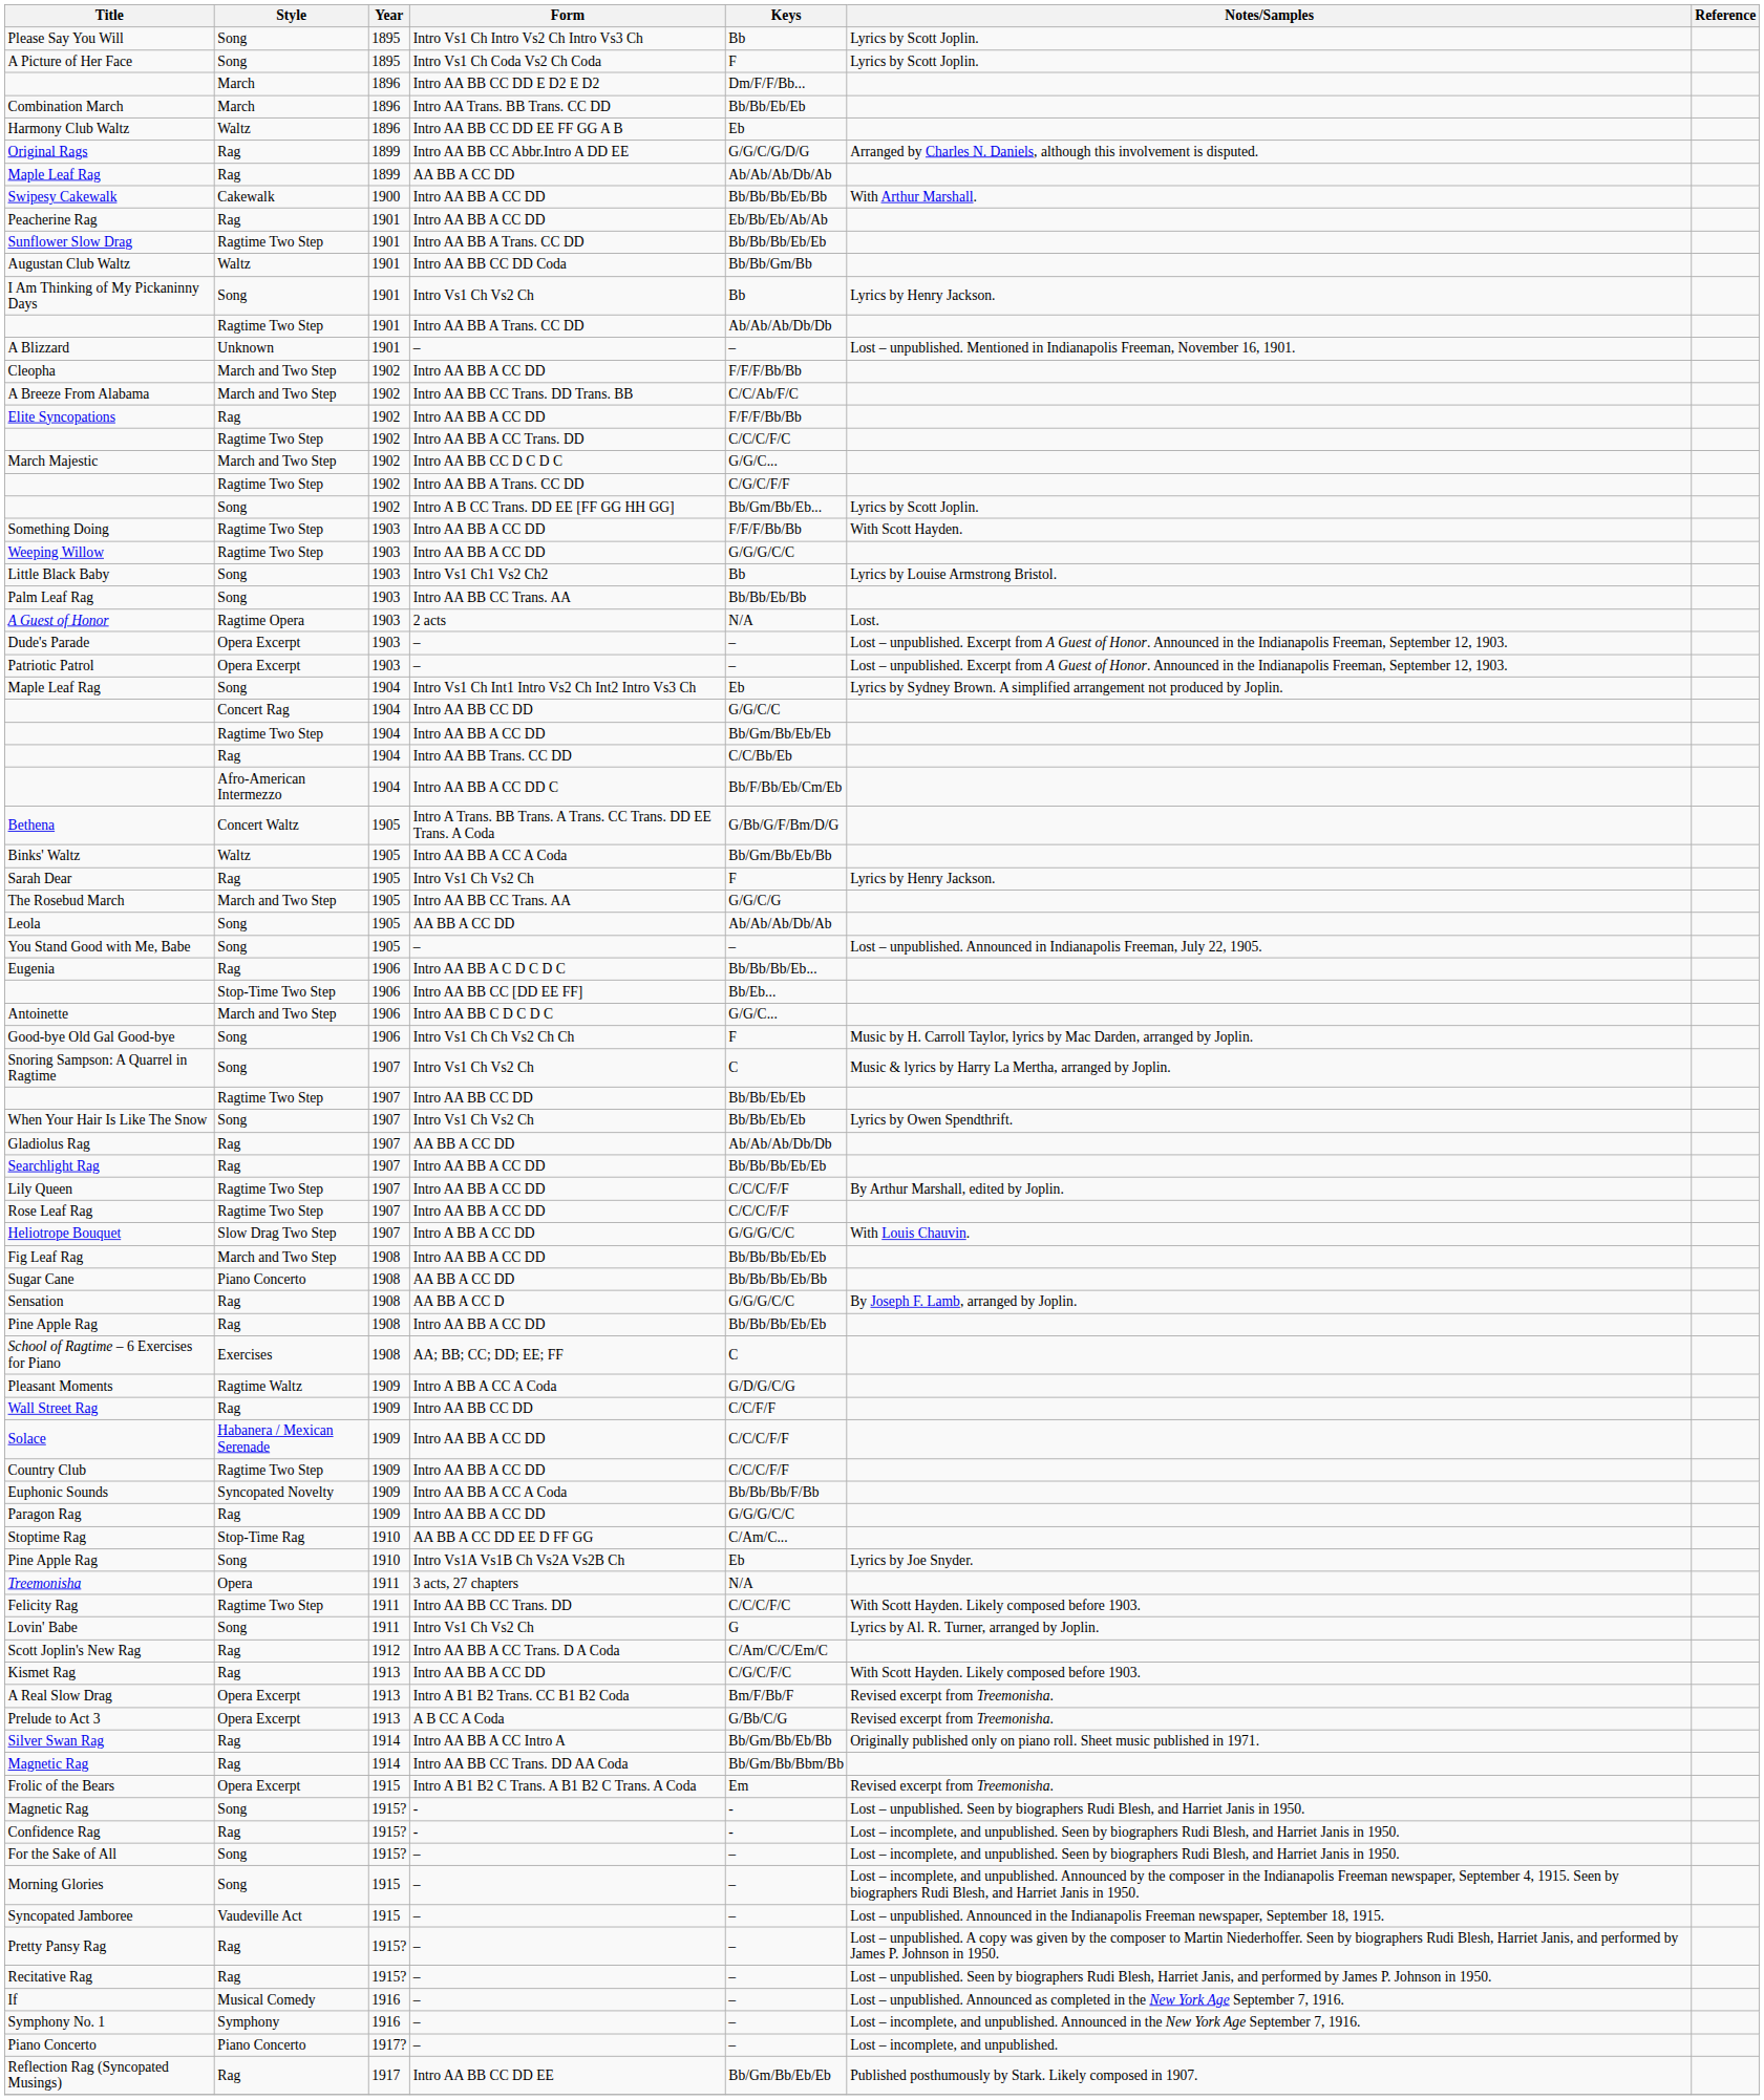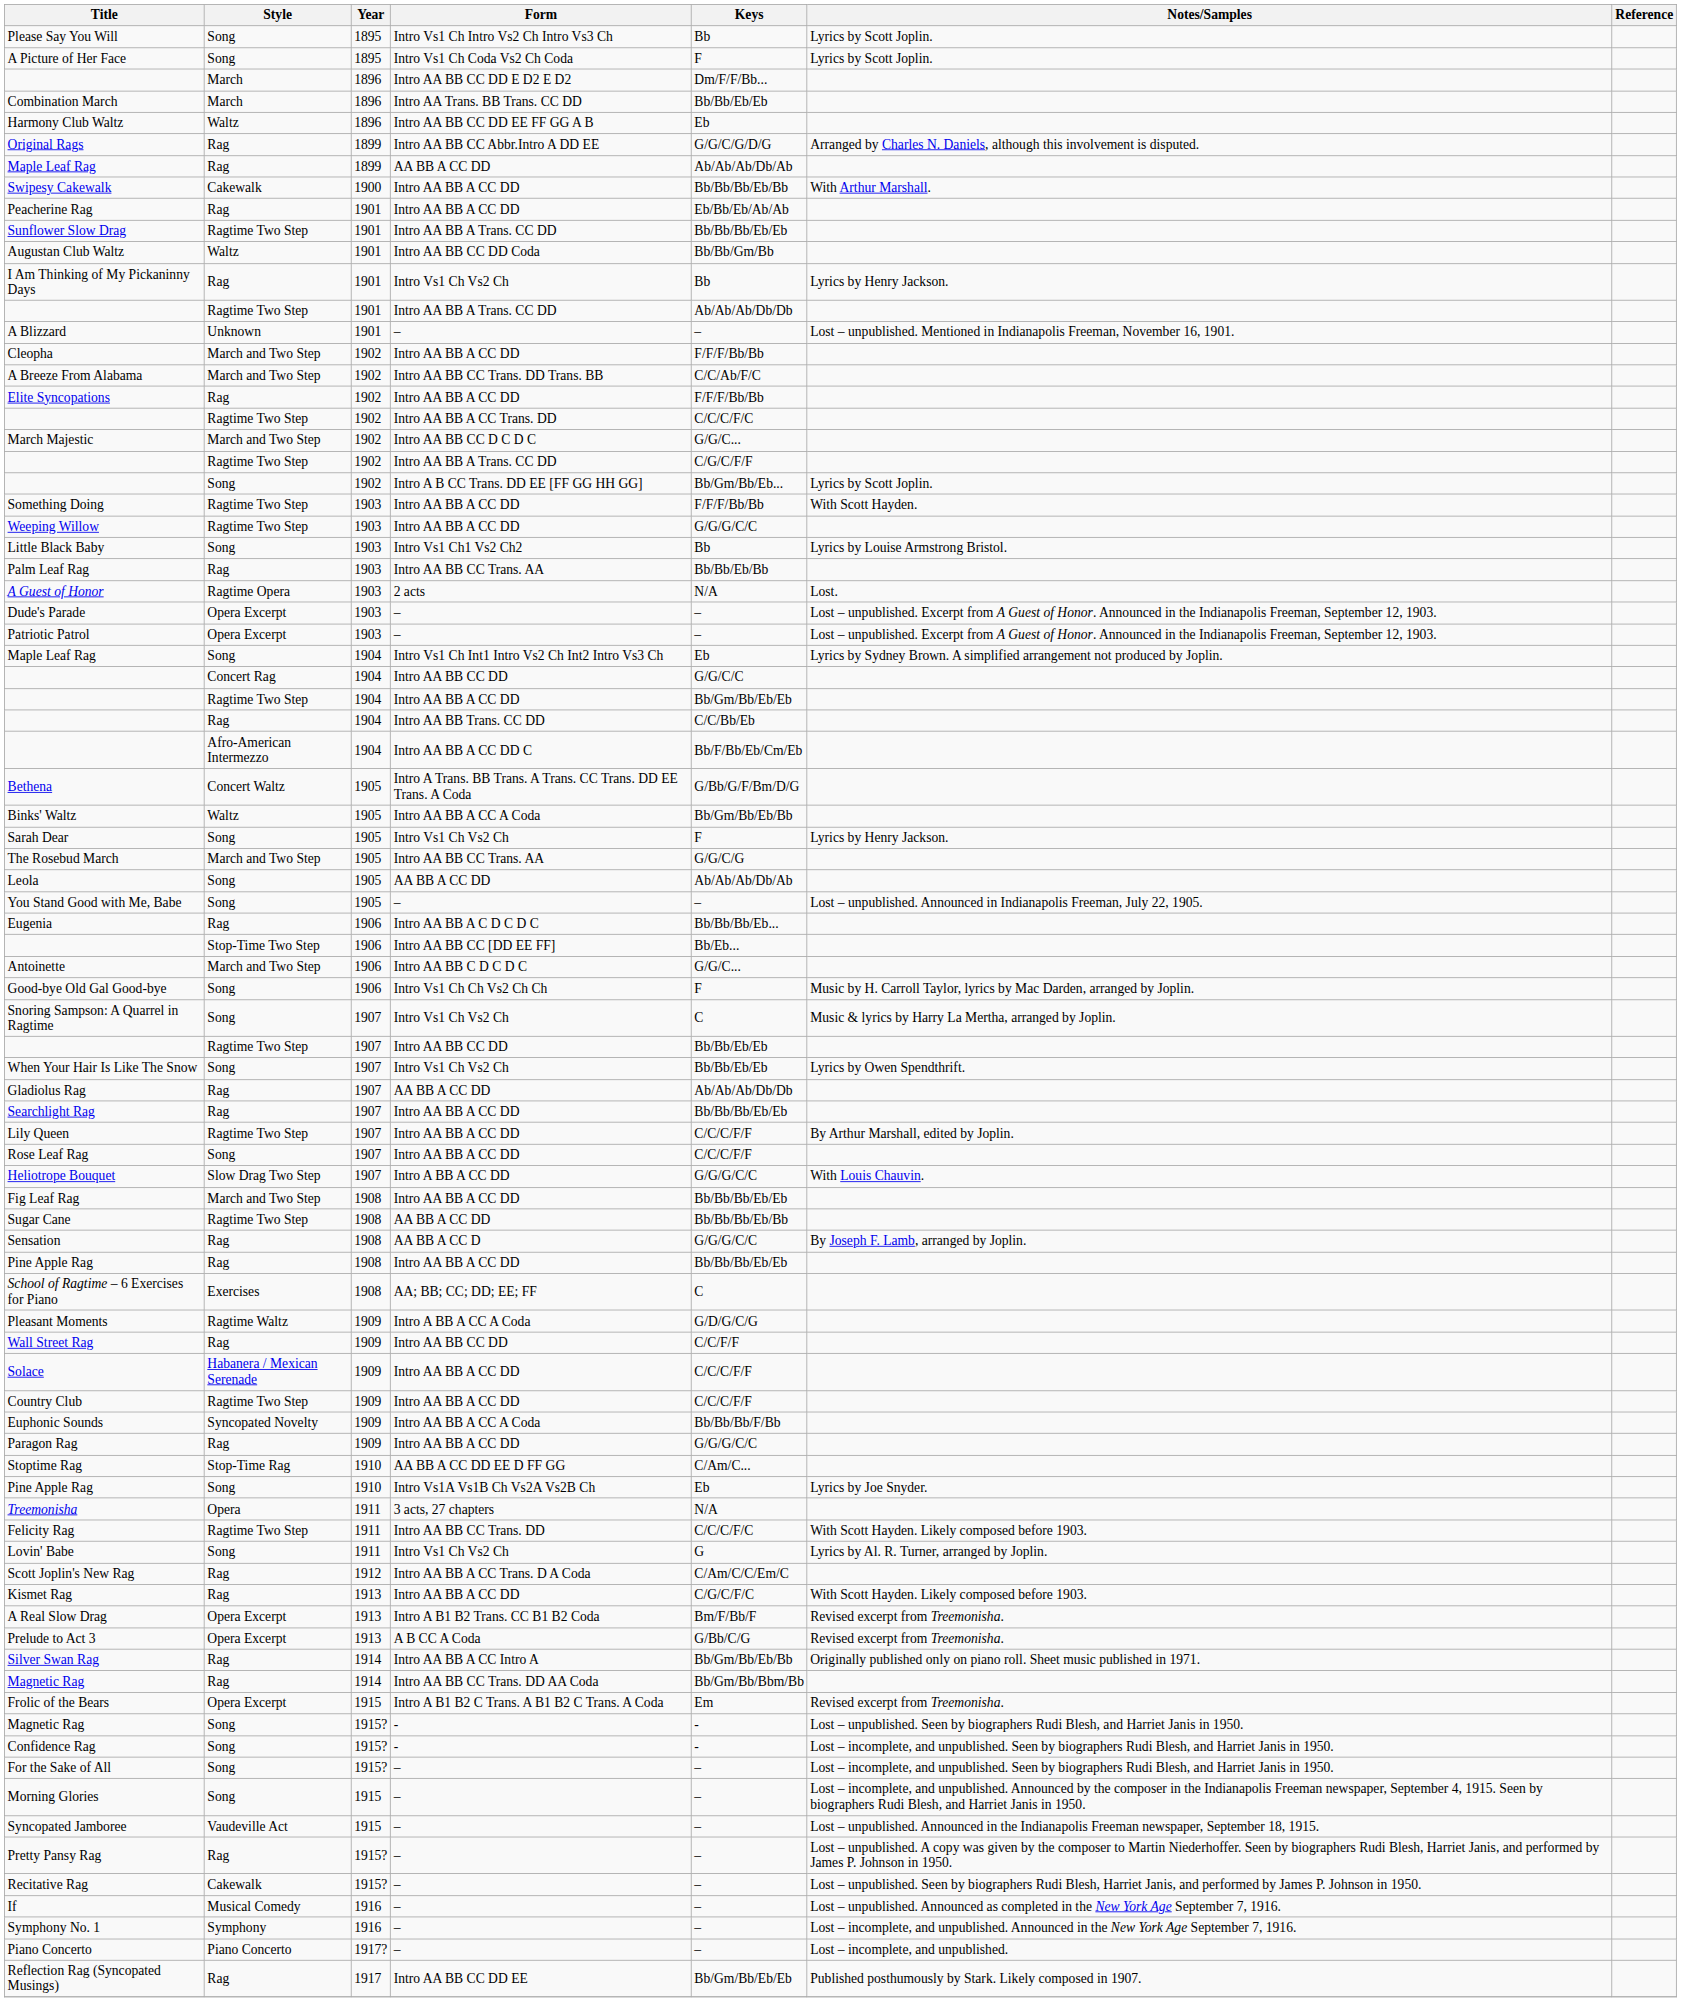I Am Thinking of My Pickaninny Days | Style: Song -> Rag
Palm Leaf Rag | Style: Song -> Rag
Sarah Dear | Style: Rag -> Song
Rose Leaf Rag | Style: Ragtime Two Step -> Song
Sugar Cane | Style: Piano Concerto -> Ragtime Two Step
Confidence Rag | Style: Rag -> Song
Recitative Rag | Style: Rag -> Cakewalk
